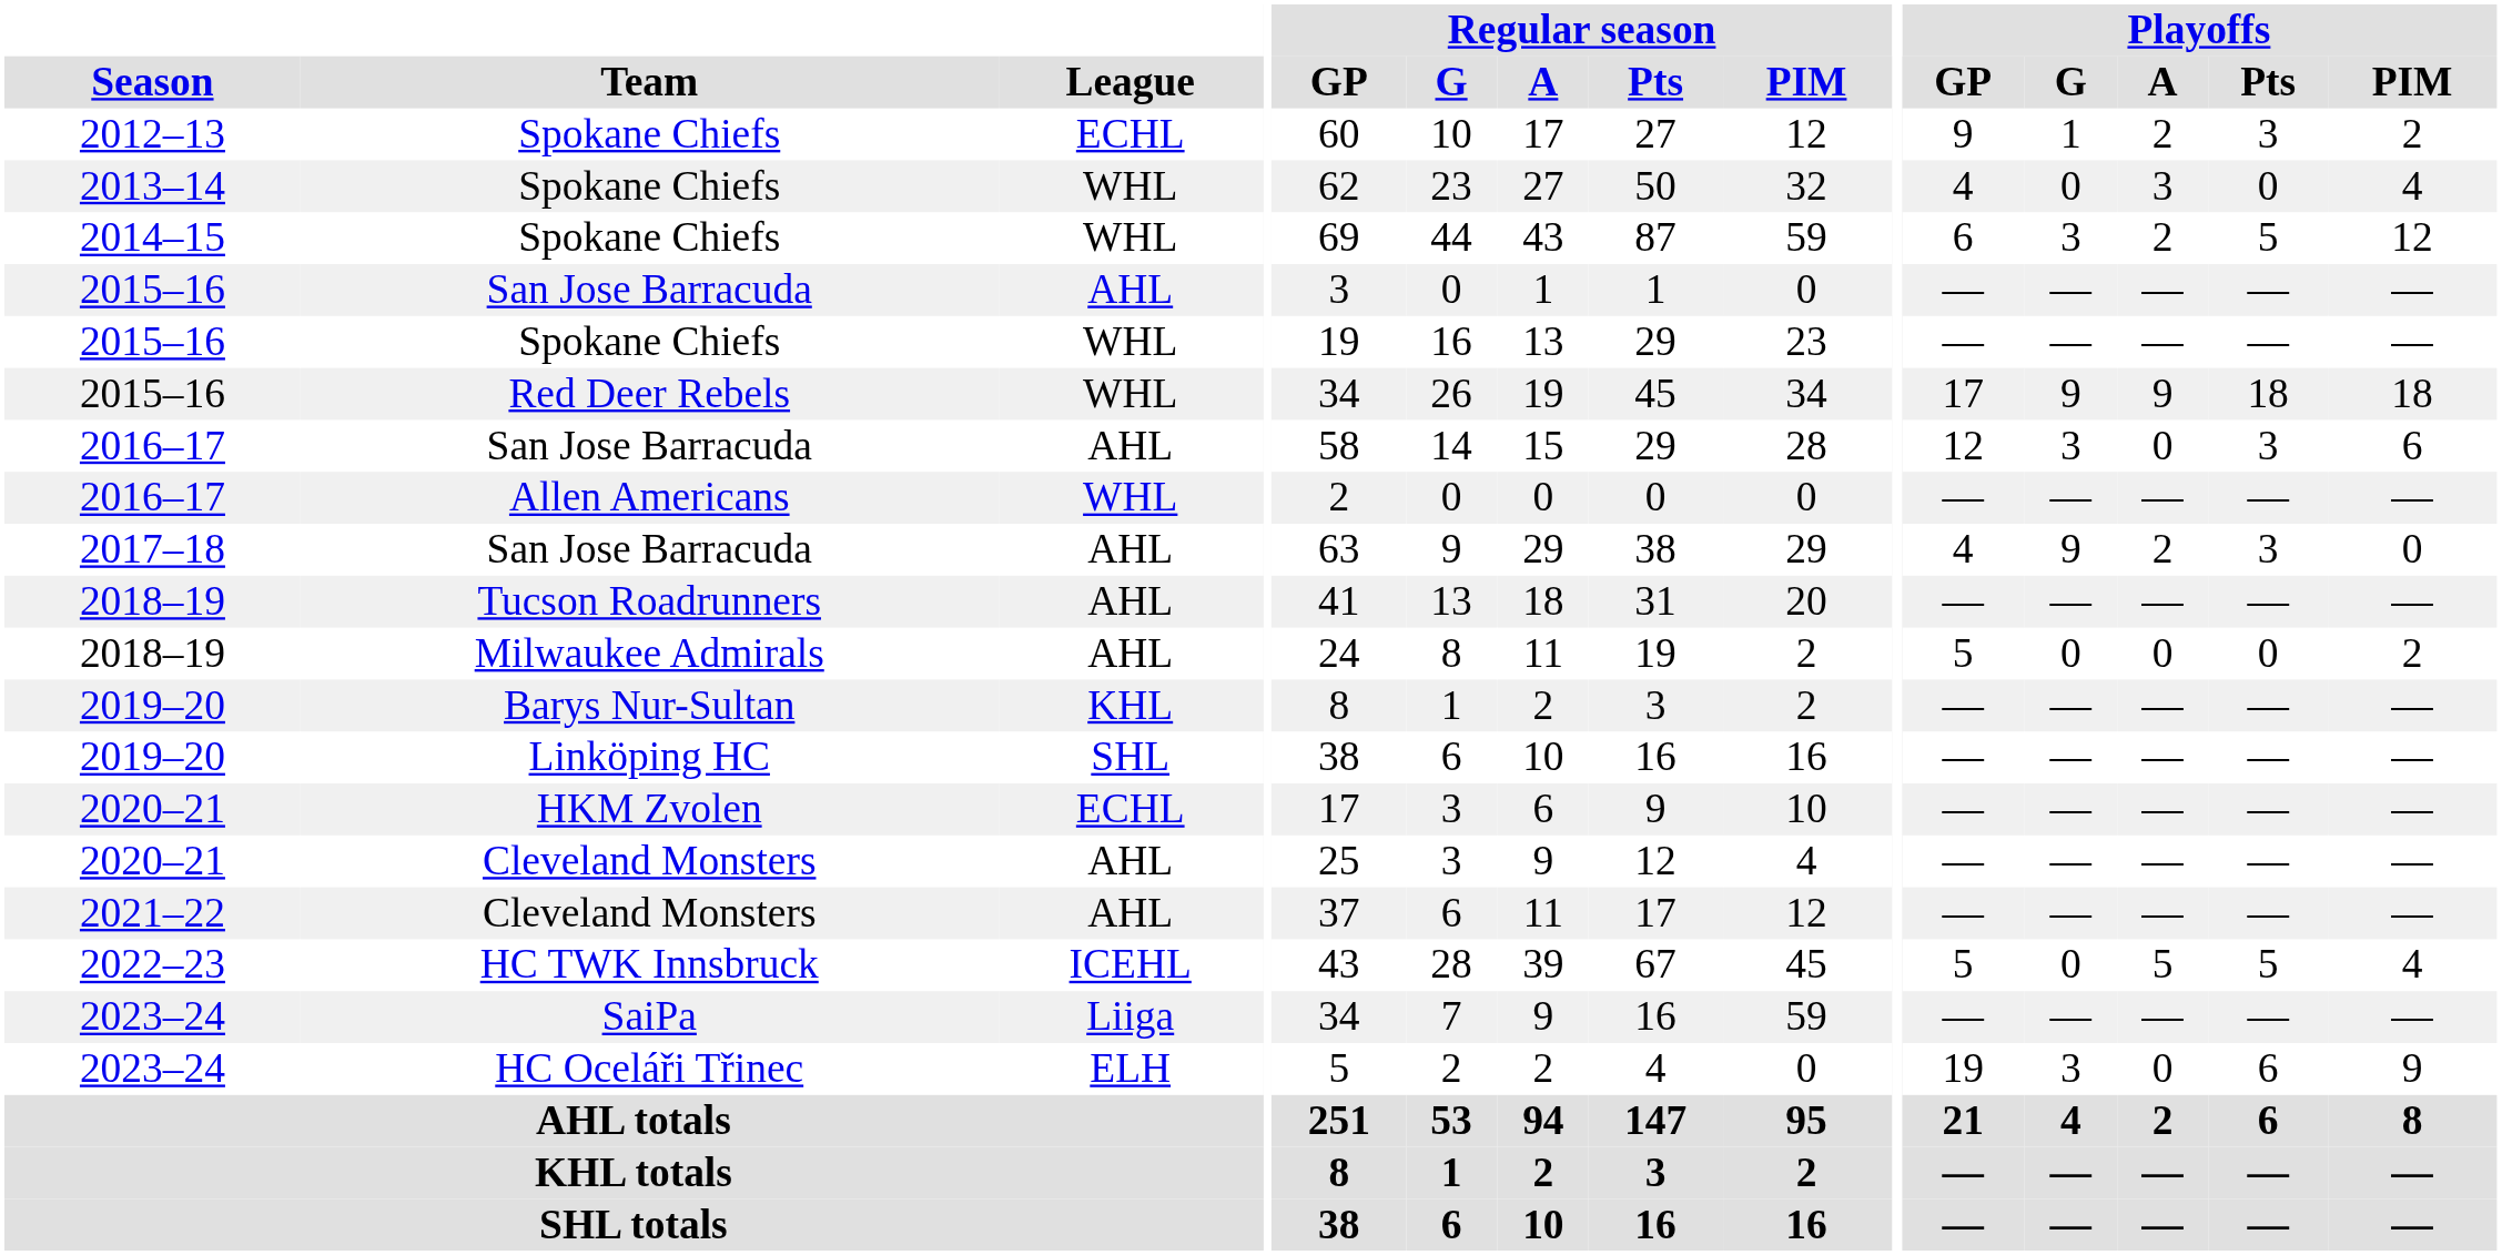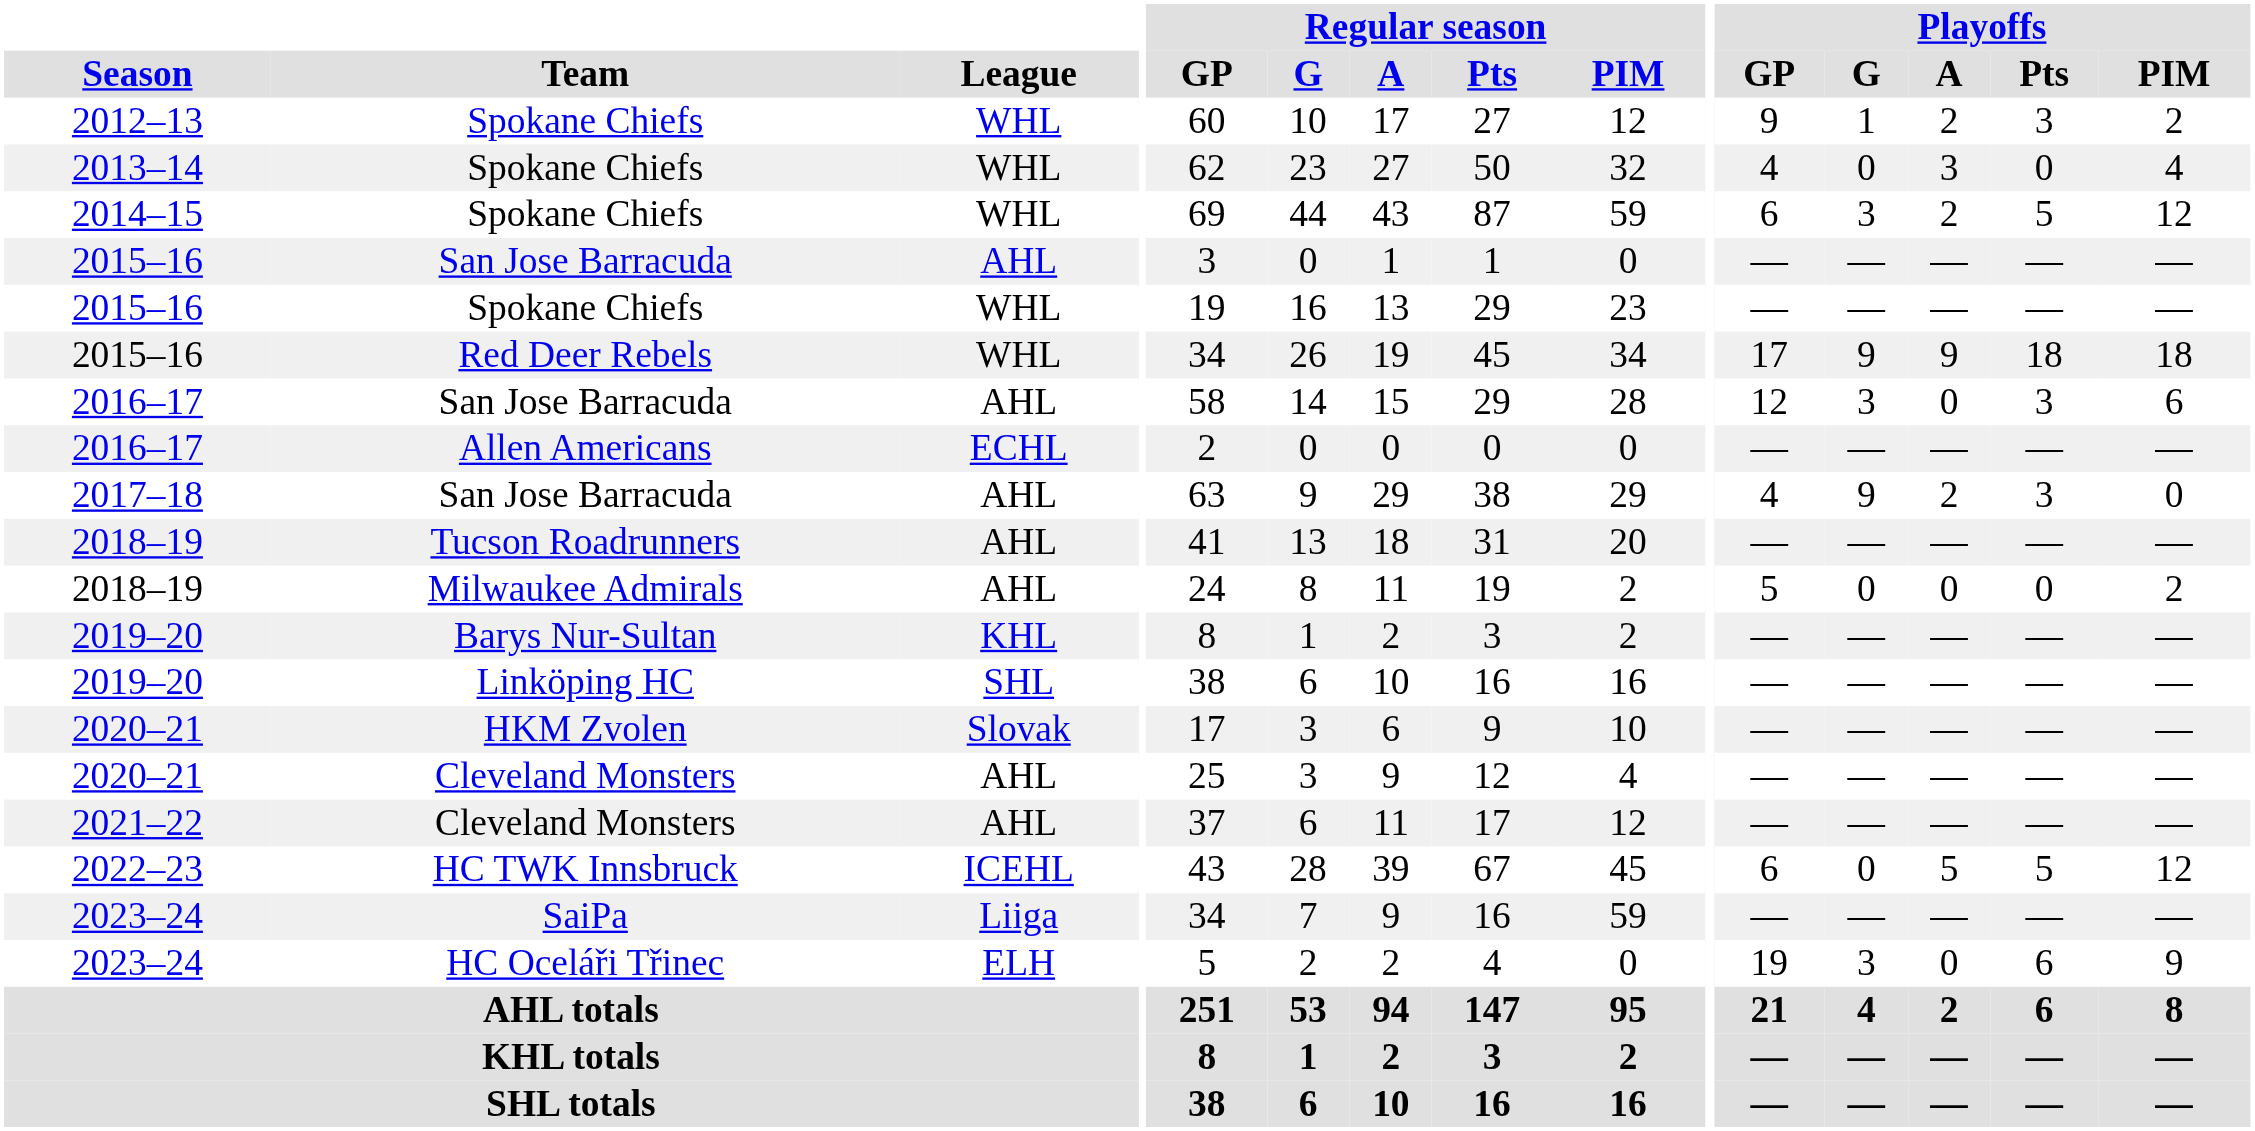2012–13 / Spokane Chiefs | League: ECHL -> WHL
Allen Americans | League: WHL -> ECHL
HKM Zvolen | League: ECHL -> Slovak
HC TWK Innsbruck | Playoffs / GP: 5 -> 6
HC TWK Innsbruck | Playoffs / PIM: 4 -> 12
